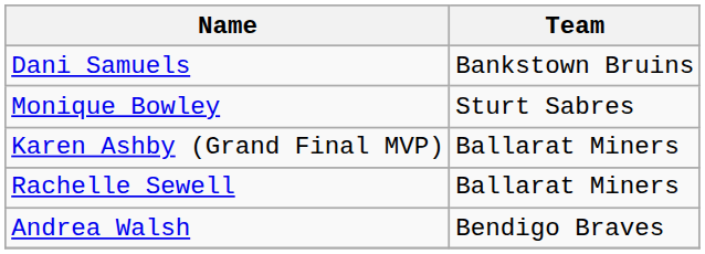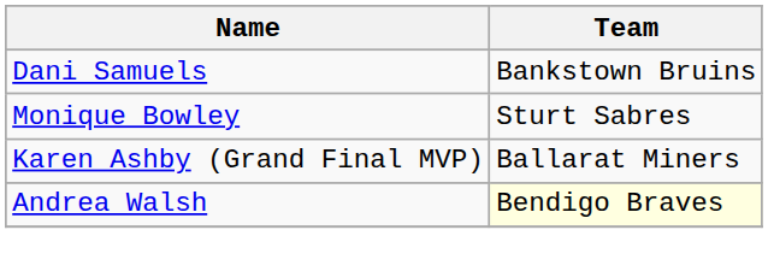- row: Rachelle Sewell | Ballarat Miners
Andrea Walsh | Team: no background -> lightyellow background
